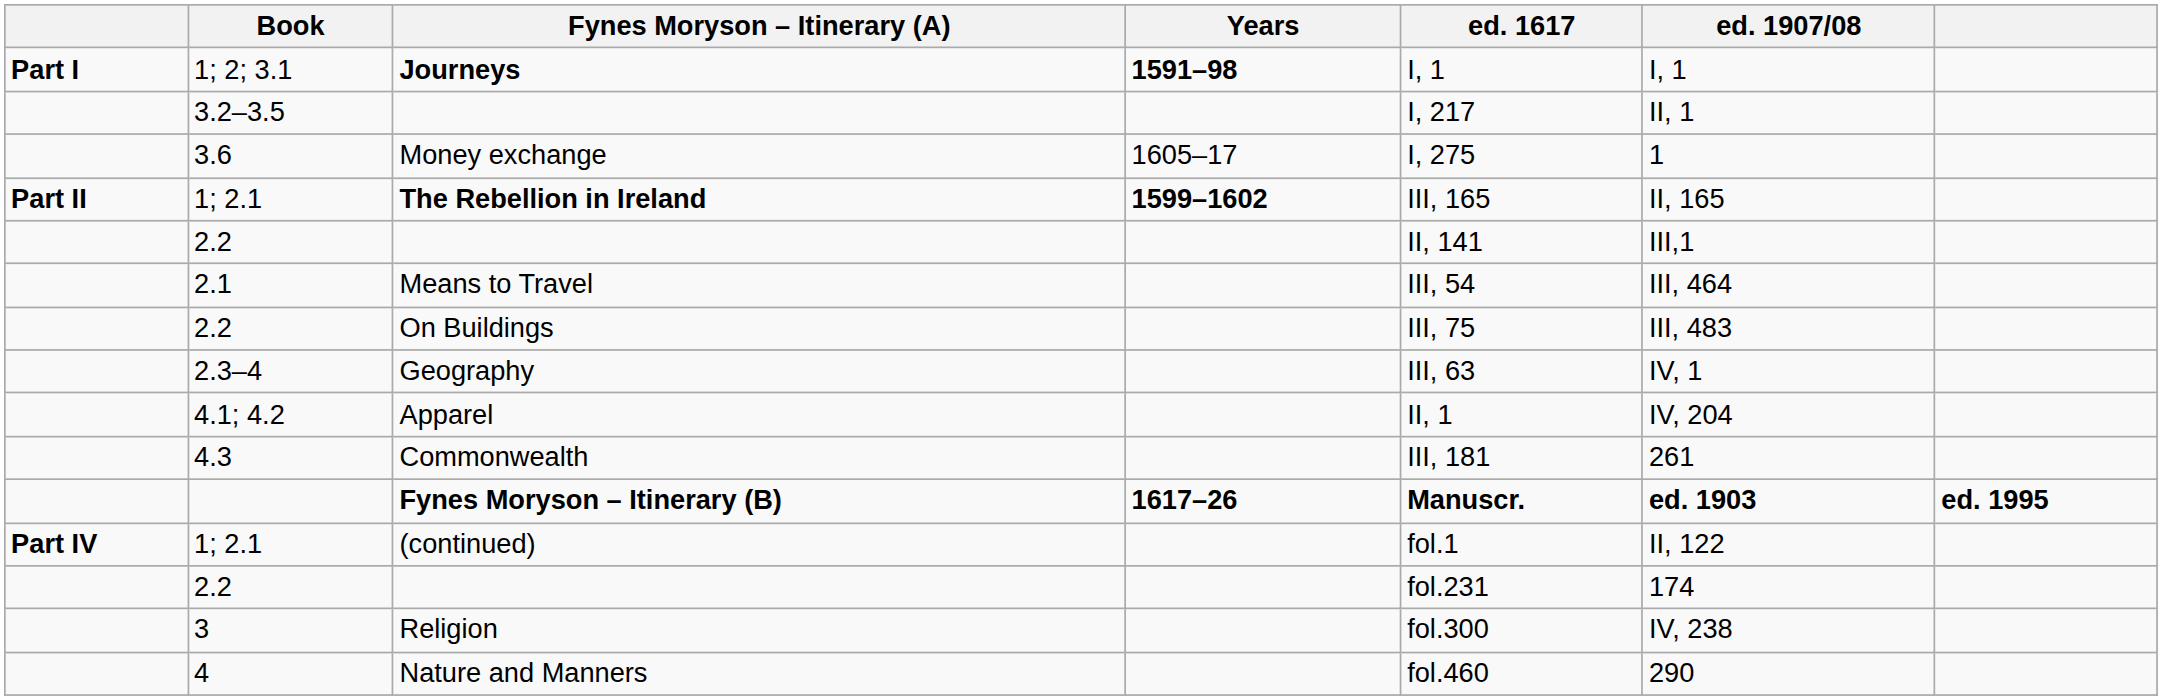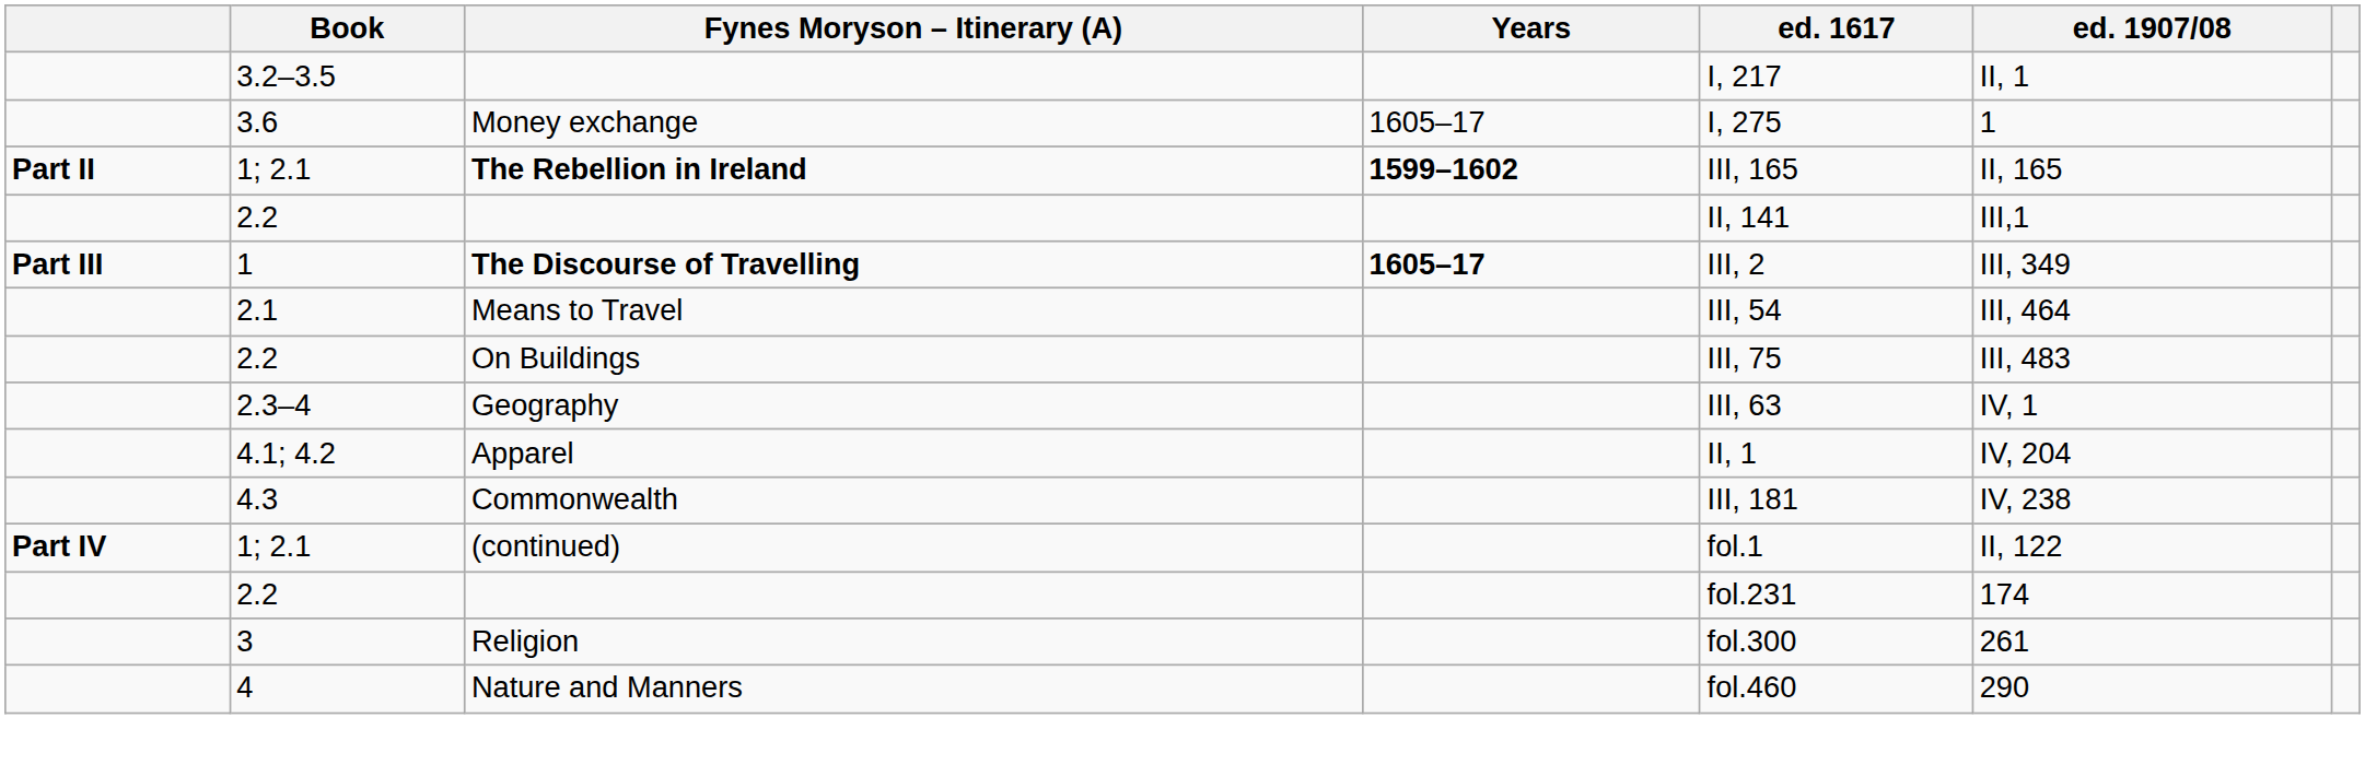- row: Part I | 1; 2; 3.1 | Journeys | 1591–98 | I, 1 | I, 1
+ row: Part III | 1 | The Discourse of Travelling | 1605–17 | III, 2 | III, 349
Commonwealth | ed. 1907/08: 261 -> IV, 238
- row: Fynes Moryson – Itinerary (B) | 1617–26 | Manuscr. | ed. 1903 | ed. 1995
Religion | ed. 1907/08: IV, 238 -> 261
